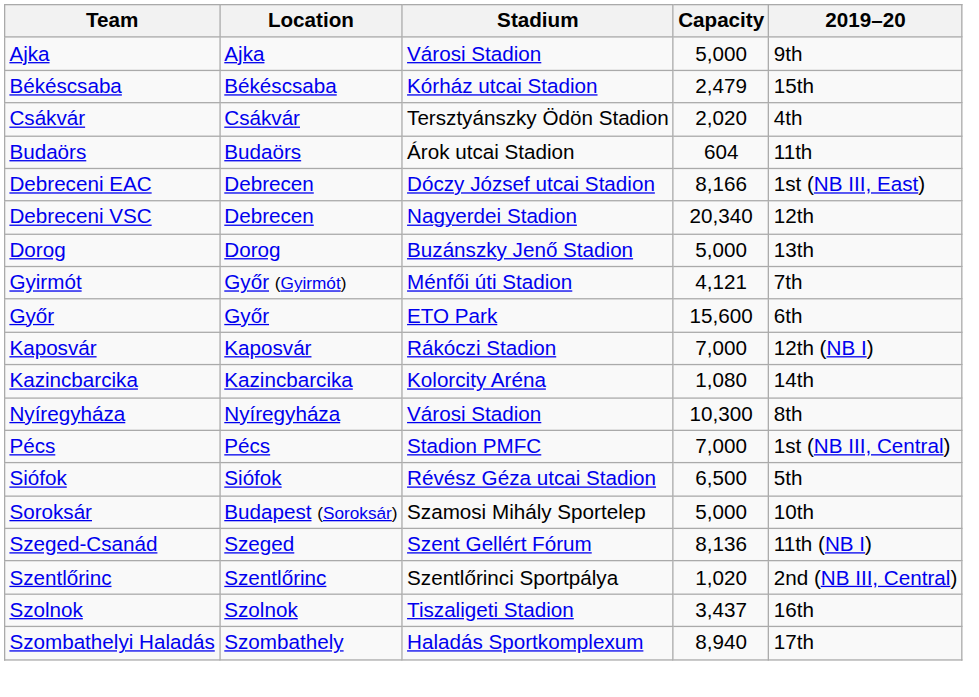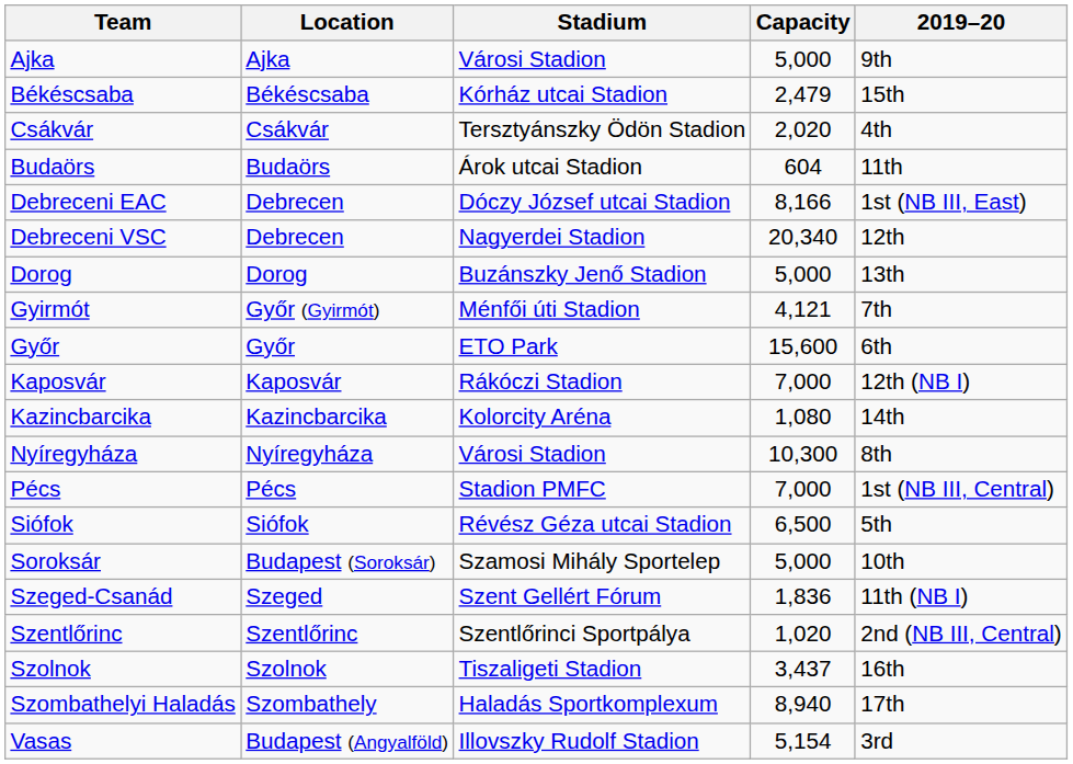Szeged-Csanád | Capacity: 8,136 -> 1,836
+ row: Vasas | Budapest (Angyalföld) | Illovszky Rudolf Stadion | 5,154 | 3rd
